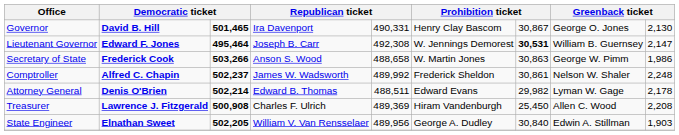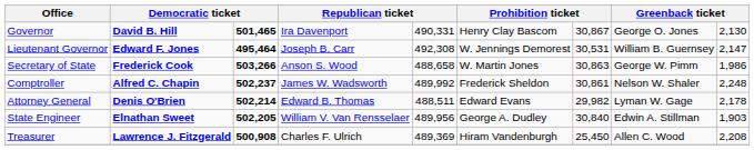Lieutenant Governor | column 7: bold -> normal
rows swapped: Treasurer <-> State Engineer
